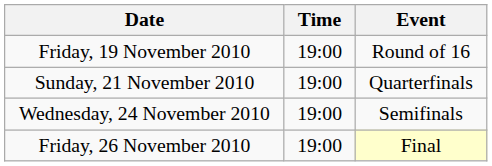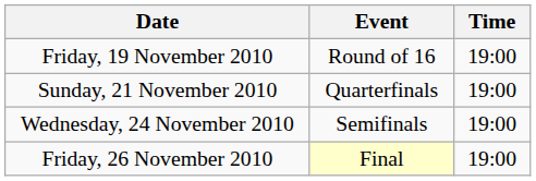columns swapped: Time <-> Event
